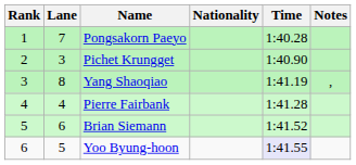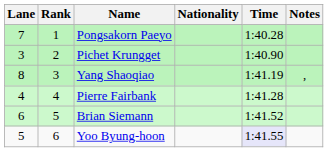columns swapped: Rank <-> Lane
